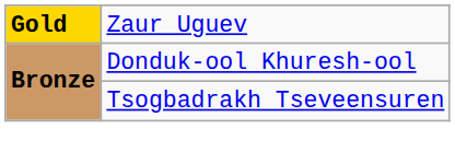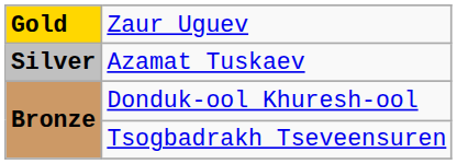+ row: Silver | Azamat Tuskaev
